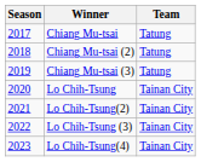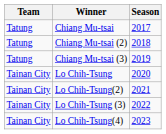columns swapped: Season <-> Team
